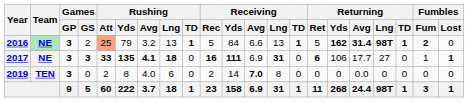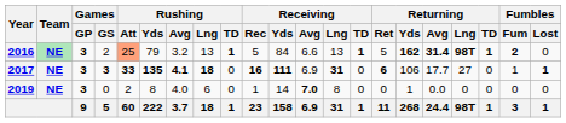2019 | Team: TEN -> NE
2019 | Receiving / Rec: 2 -> 1
2019 | Returning / Yds: 0 -> 1
